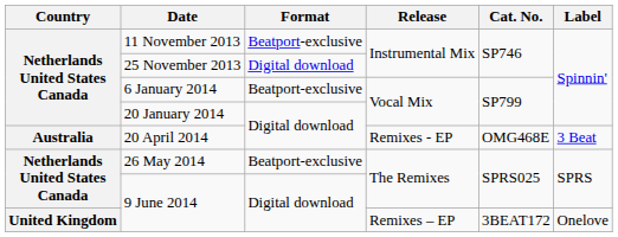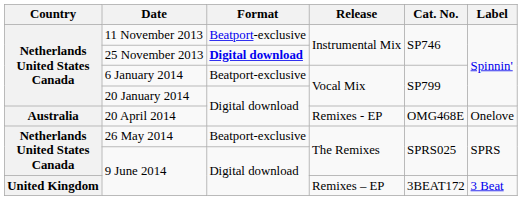25 November 2013 | Format: normal -> bold
20 April 2014 | Label: 3 Beat -> Onelove
9 June 2014 / Remixes – EP | Label: Onelove -> 3 Beat
